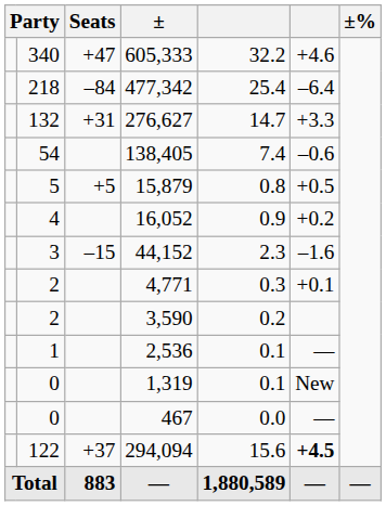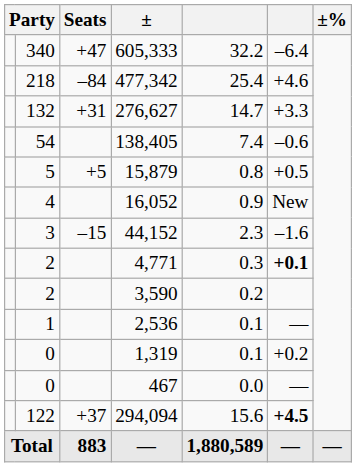605,333 | column 6: +4.6 -> –6.4
477,342 | column 6: –6.4 -> +4.6
16,052 | column 6: +0.2 -> New
4,771 | column 6: normal -> bold
1,319 | column 6: New -> +0.2
